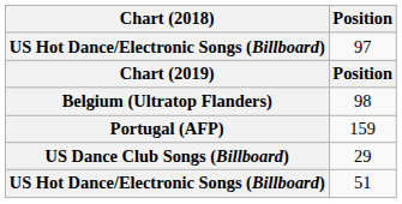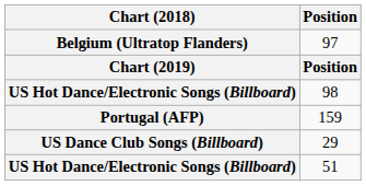97 | Chart (2018): US Hot Dance/Electronic Songs (Billboard) -> Belgium (Ultratop Flanders)
98 | Chart (2018): Belgium (Ultratop Flanders) -> US Hot Dance/Electronic Songs (Billboard)
